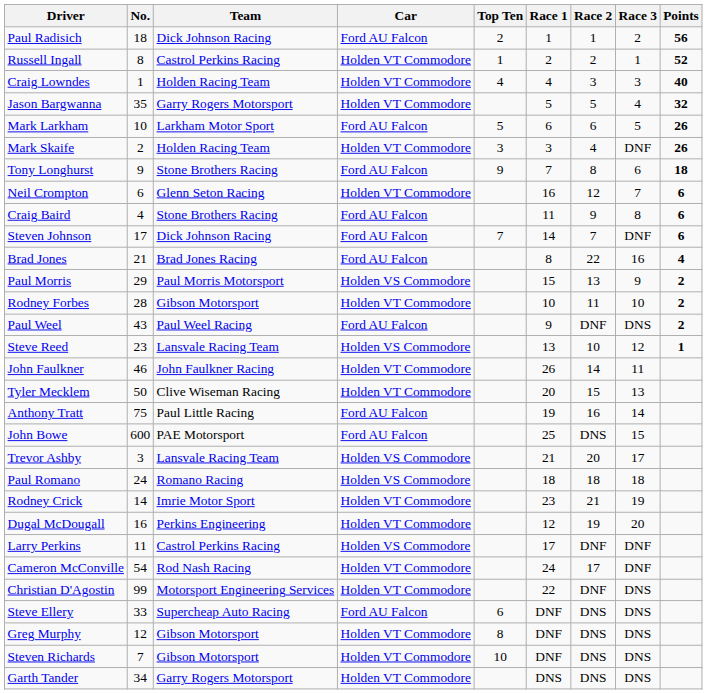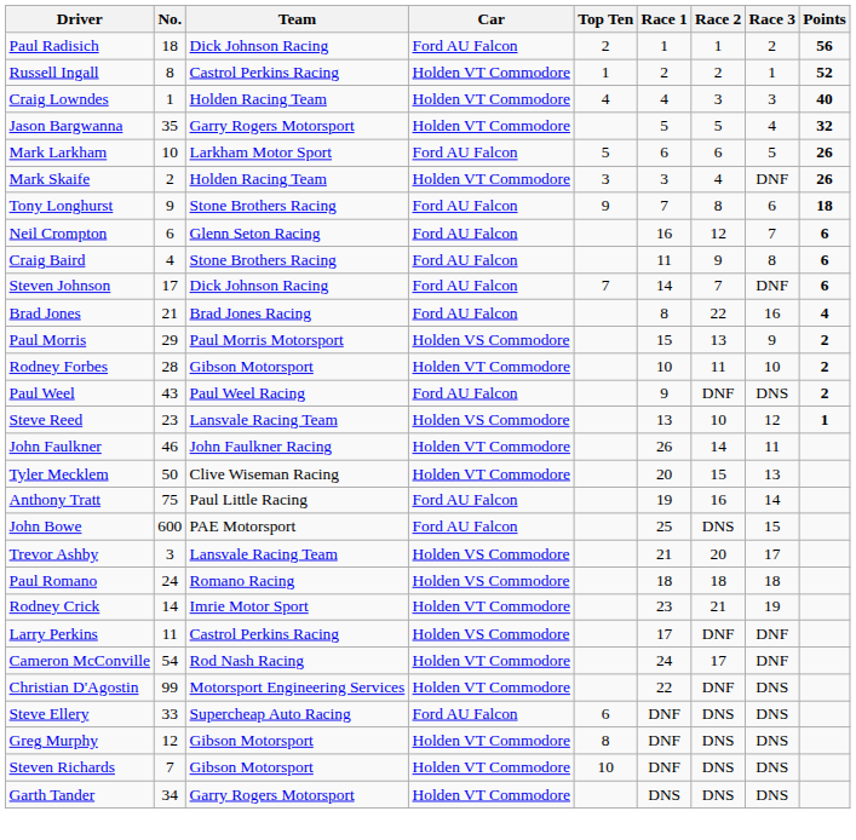Neil Crompton | Car: Holden VT Commodore -> Ford AU Falcon
- row: Dugal McDougall | 16 | Perkins Engineering | Holden VT Commodore | 12 | 19 | 20
